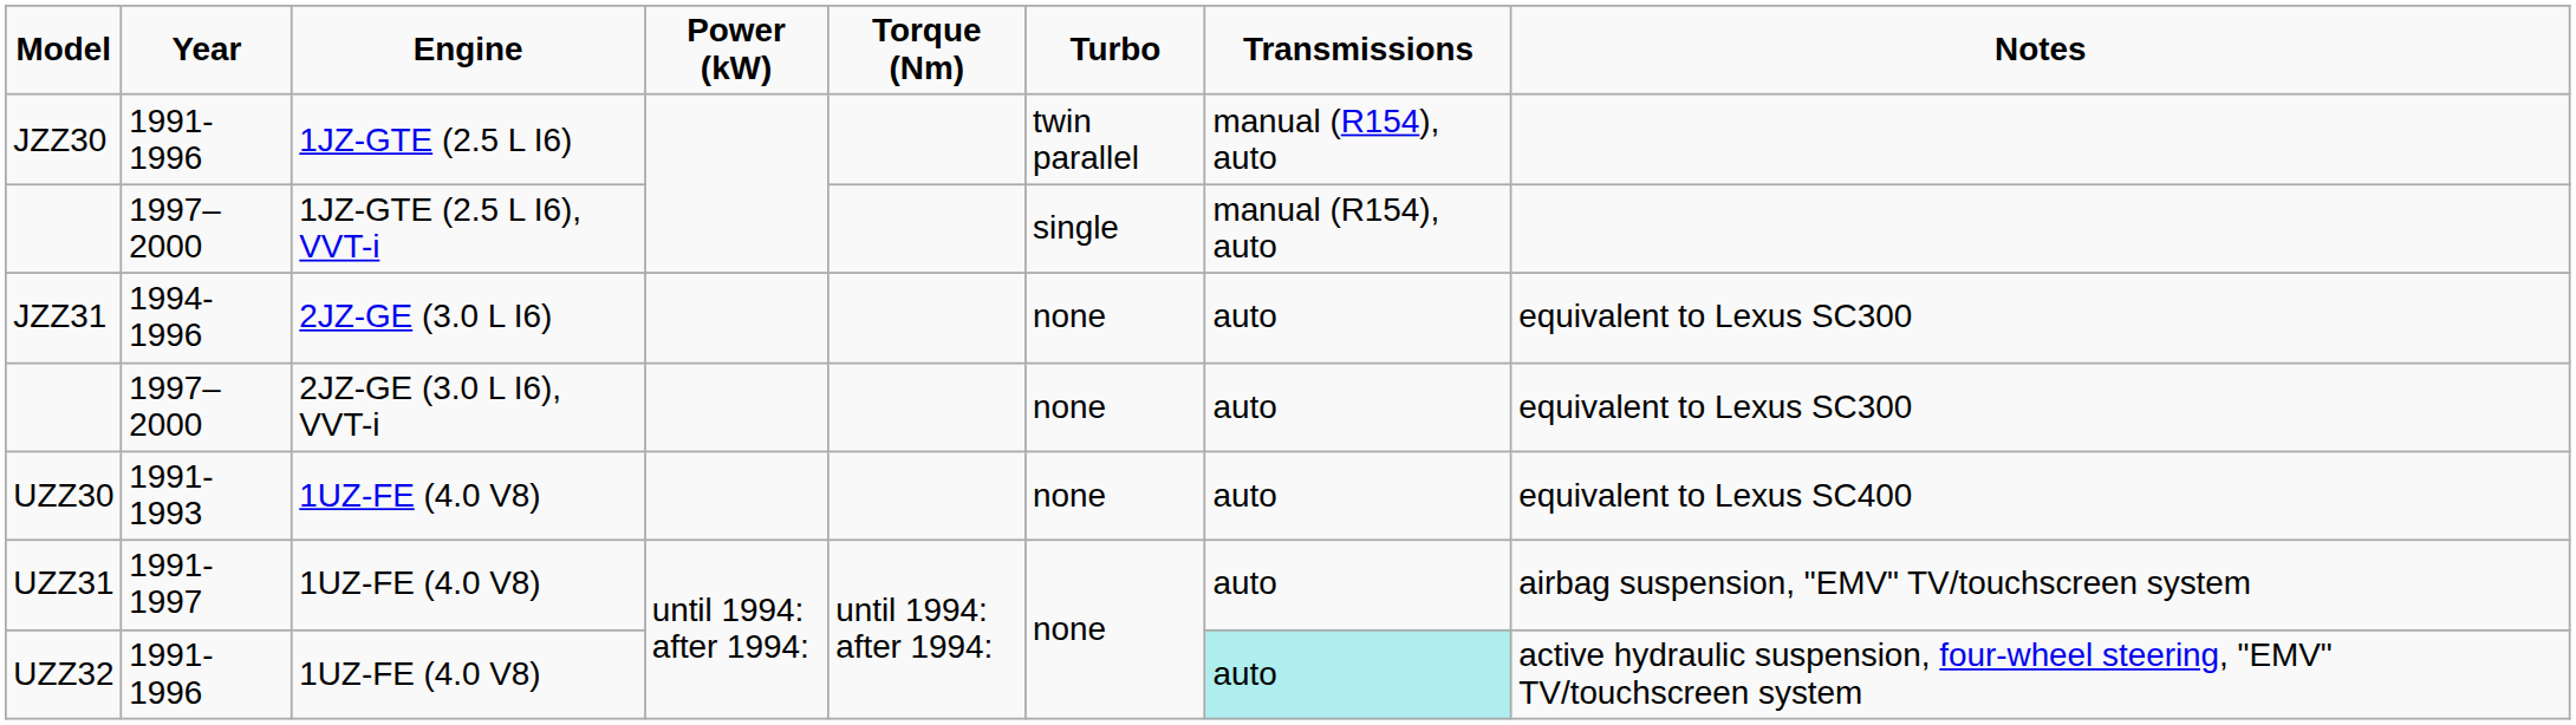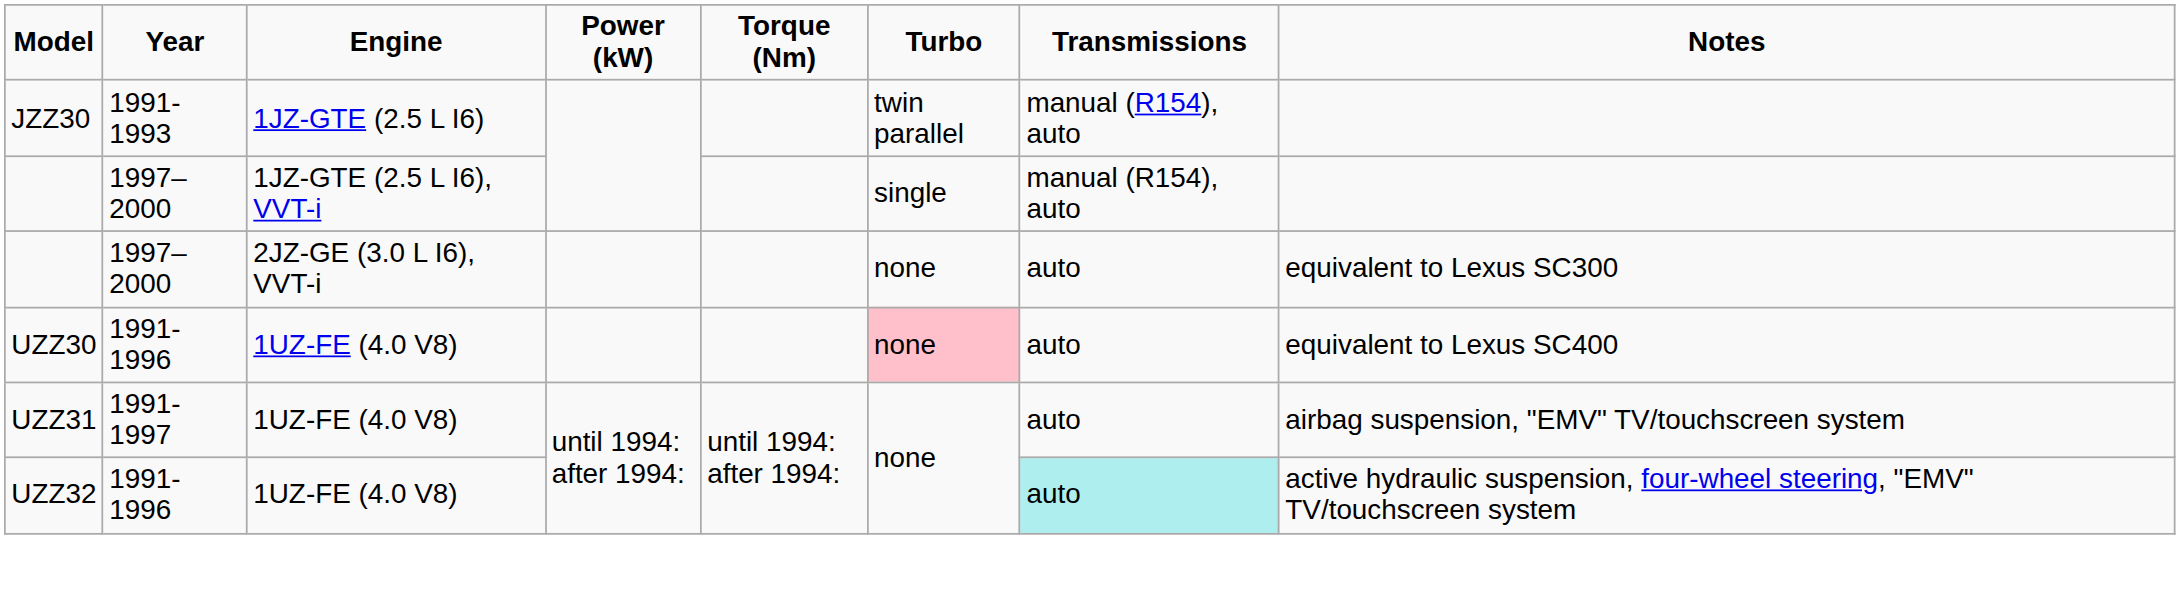JZZ30 | Year: 1991-1996 -> 1991-1993
- row: JZZ31 | 1994-1996 | 2JZ-GE (3.0 L I6) | none | auto | equivalent to Lexus SC300
UZZ30 | Year: 1991-1993 -> 1991-1996
UZZ30 | Turbo: no background -> pink background
